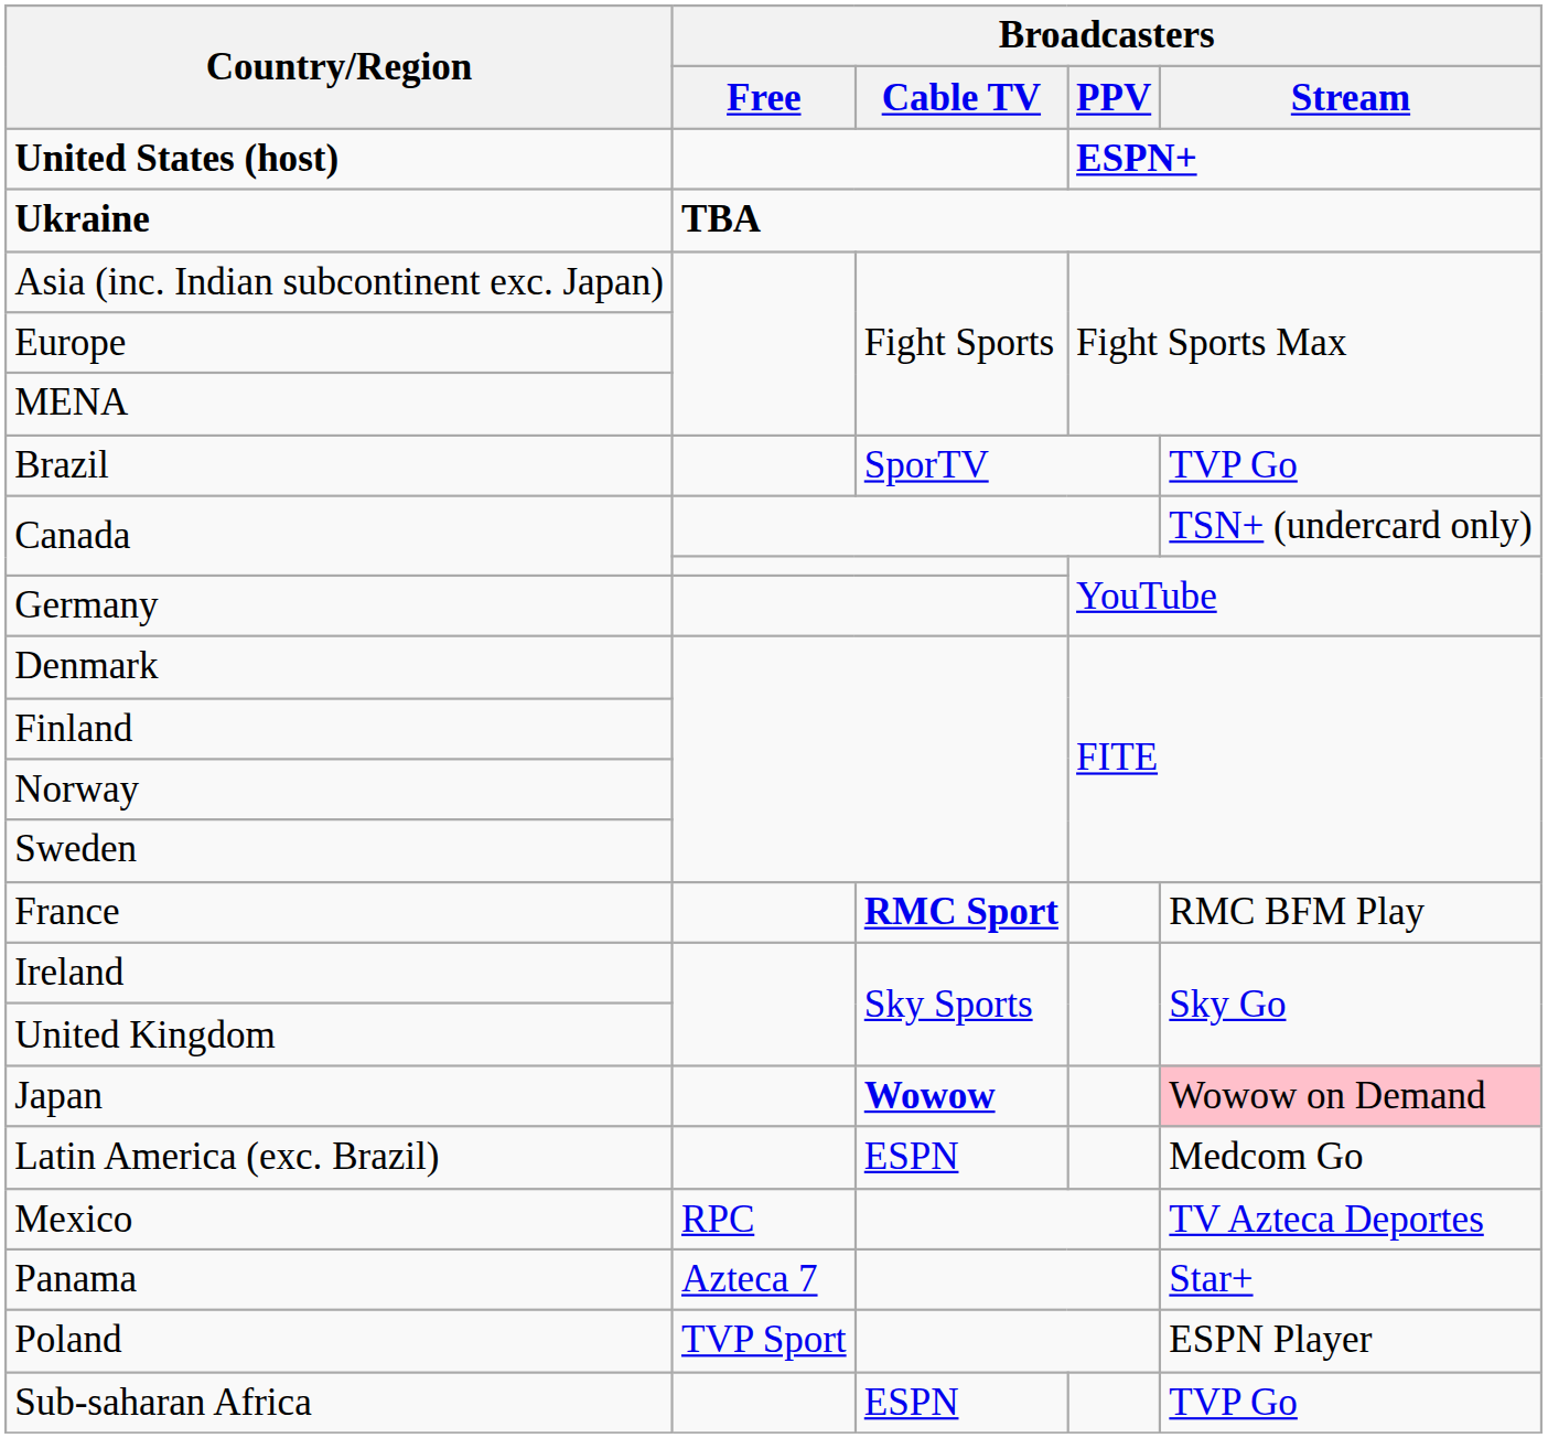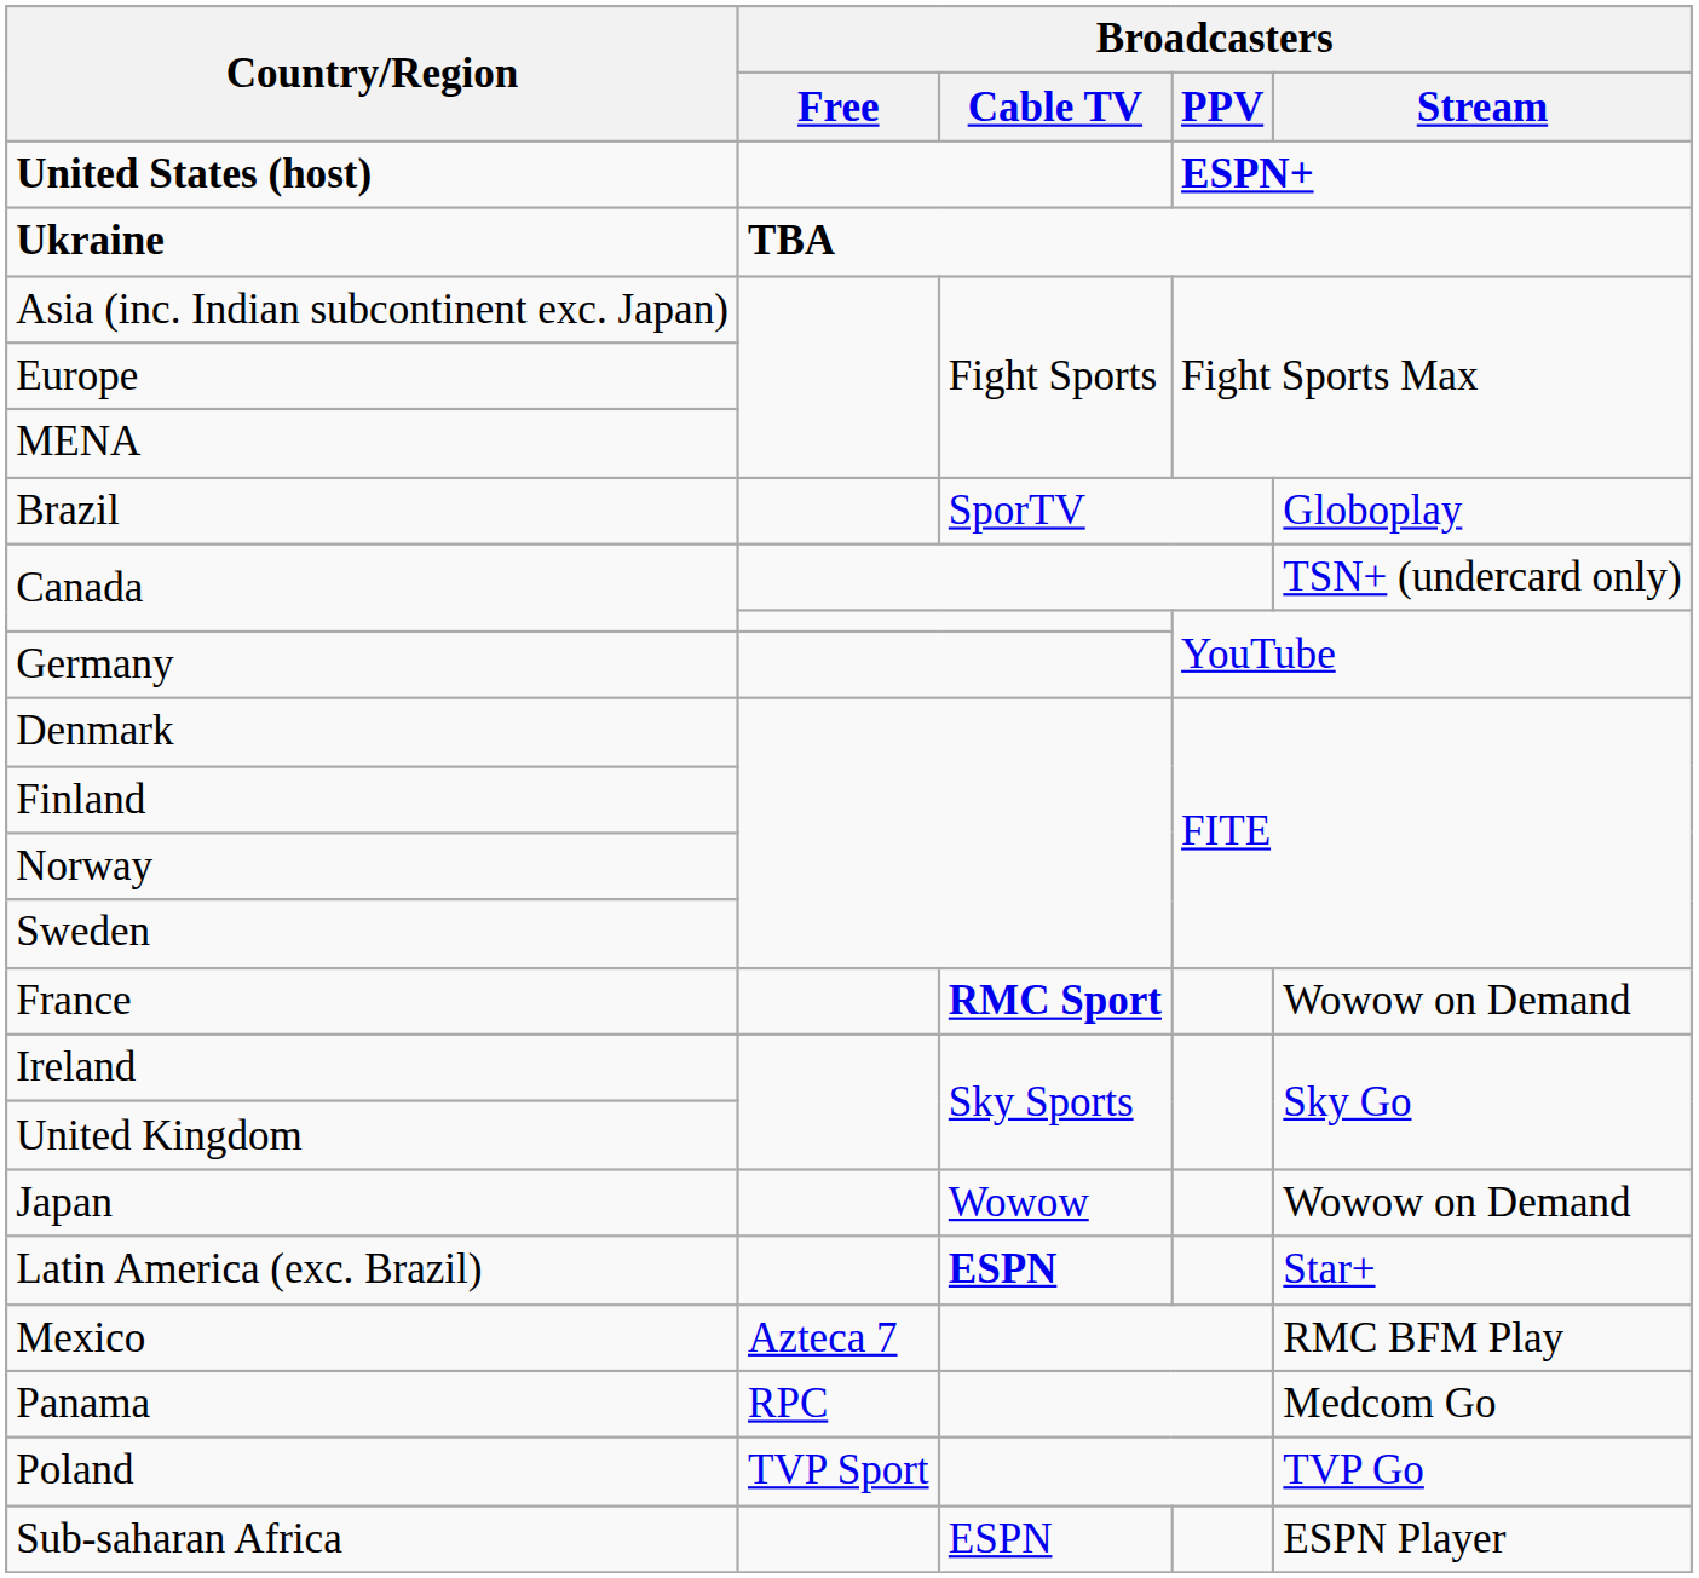Brazil | Broadcasters / Stream: TVP Go -> Globoplay
France | Broadcasters / Stream: RMC BFM Play -> Wowow on Demand
Japan | Broadcasters / Cable TV: bold -> normal
Japan | Broadcasters / Stream: pink background -> no background
Latin America (exc. Brazil) | Broadcasters / Cable TV: normal -> bold
Latin America (exc. Brazil) | Broadcasters / Stream: Medcom Go -> Star+
Mexico | Broadcasters / Free: RPC -> Azteca 7
Mexico | Broadcasters / Stream: TV Azteca Deportes -> RMC BFM Play
Panama | Broadcasters / Free: Azteca 7 -> RPC
Panama | Broadcasters / Stream: Star+ -> Medcom Go
Poland | Broadcasters / Stream: ESPN Player -> TVP Go
Sub-saharan Africa | Broadcasters / Stream: TVP Go -> ESPN Player
